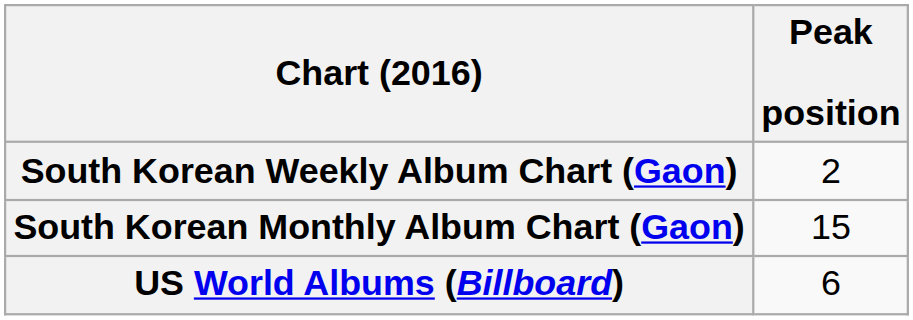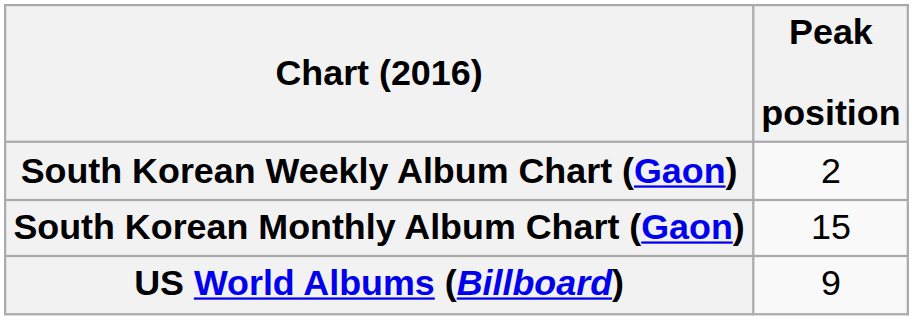US World Albums (Billboard) | Peak position: 6 -> 9
